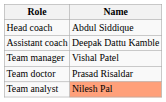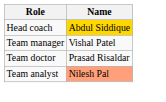Head coach | Name: no background -> gold background
- row: Assistant coach | Deepak Dattu Kamble
